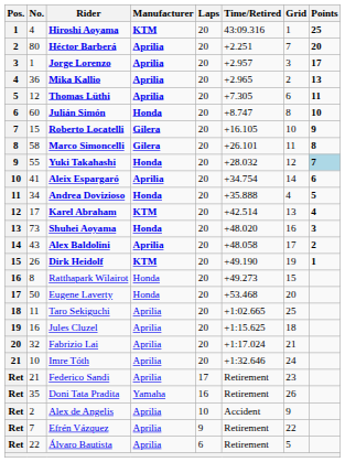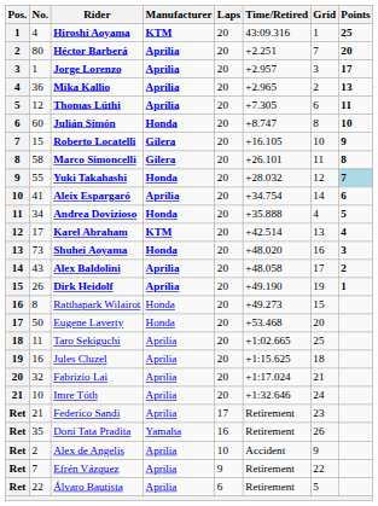Dirk Heidolf | Manufacturer: KTM -> Aprilia
